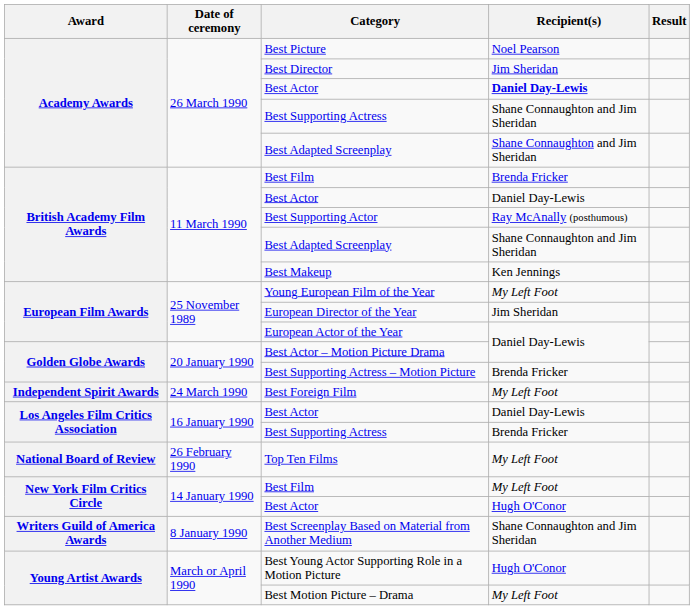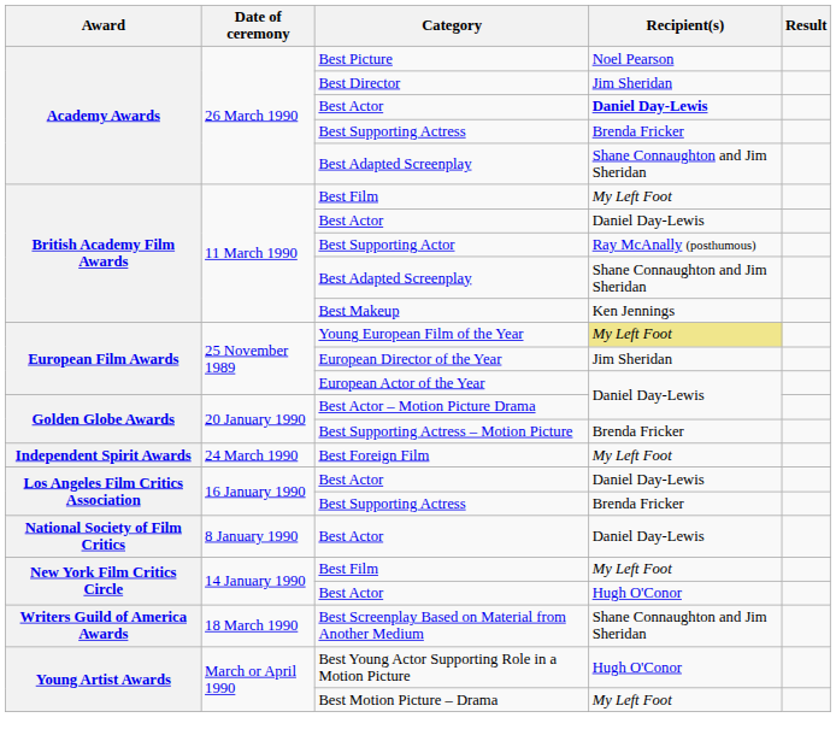Academy Awards / Best Supporting Actress | Recipient(s): Shane Connaughton and Jim Sheridan -> Brenda Fricker
British Academy Film Awards / Best Film | Recipient(s): Brenda Fricker -> My Left Foot
Young European Film of the Year | Recipient(s): no background -> khaki background
- row: National Board of Review | 26 February 1990 | Top Ten Films | My Left Foot
+ row: National Society of Film Critics | 8 January 1990 | Best Actor | Daniel Day-Lewis
Best Screenplay Based on Material from Another Medium | Date of ceremony: 8 January 1990 -> 18 March 1990
